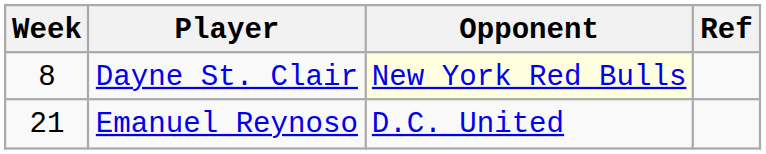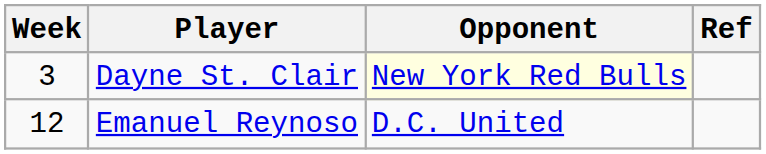Dayne St. Clair | Week: 8 -> 3
Emanuel Reynoso | Week: 21 -> 12
